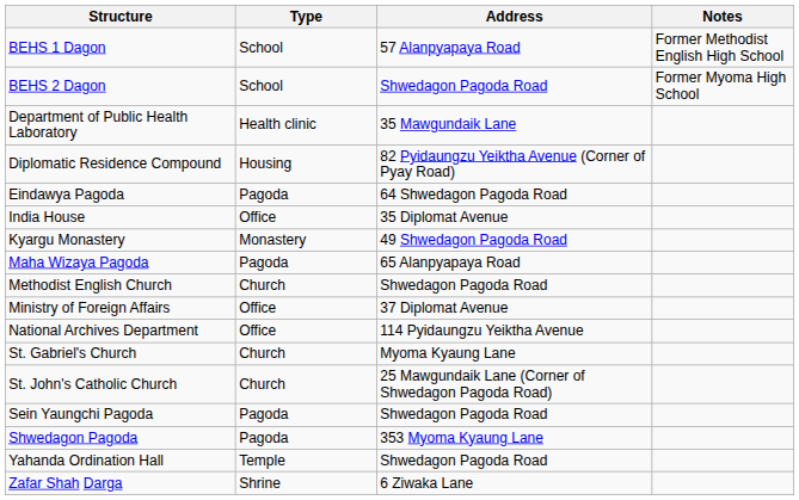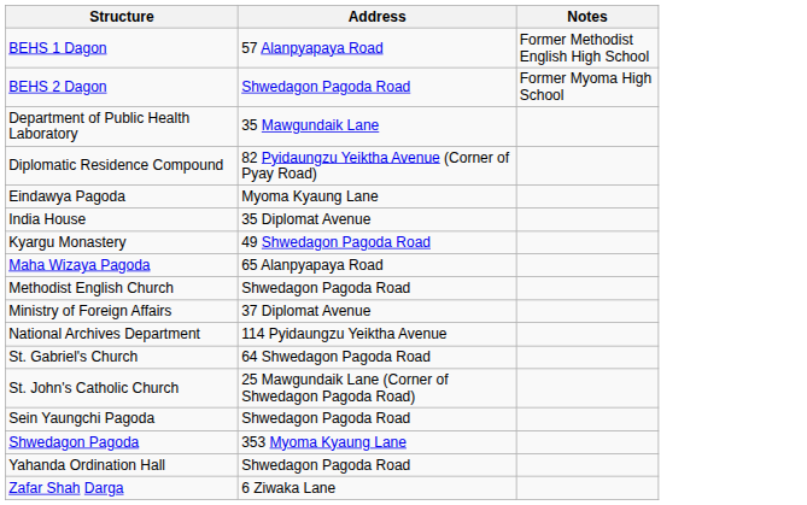- column: Type | School | School | Health clinic | Housing | Pagoda | Office | Monastery | Pagoda | Church | Office | Office | Church | Church | Pagoda | Pagoda | Temple | Shrine
Eindawya Pagoda | Address: 64 Shwedagon Pagoda Road -> Myoma Kyaung Lane
St. Gabriel's Church | Address: Myoma Kyaung Lane -> 64 Shwedagon Pagoda Road
